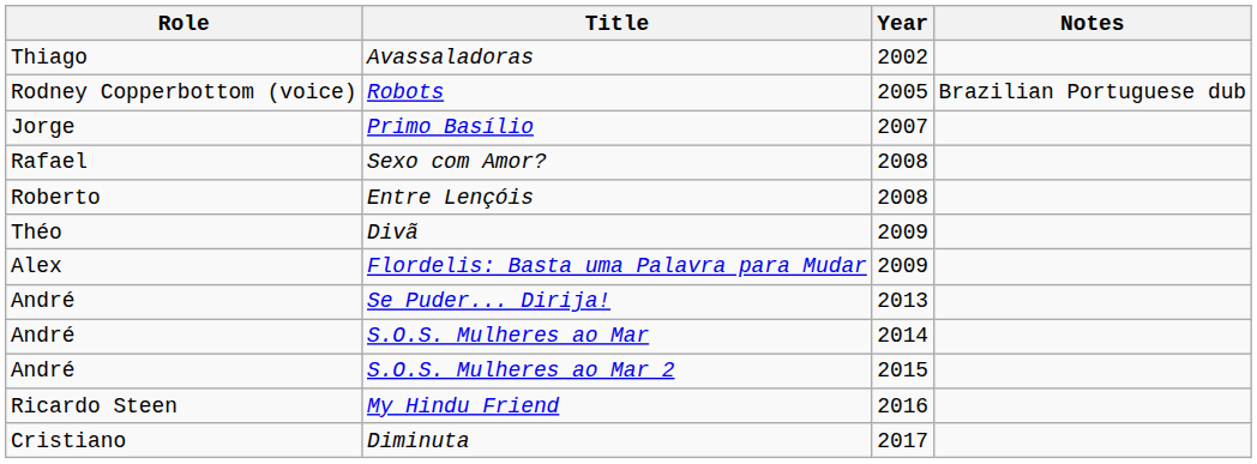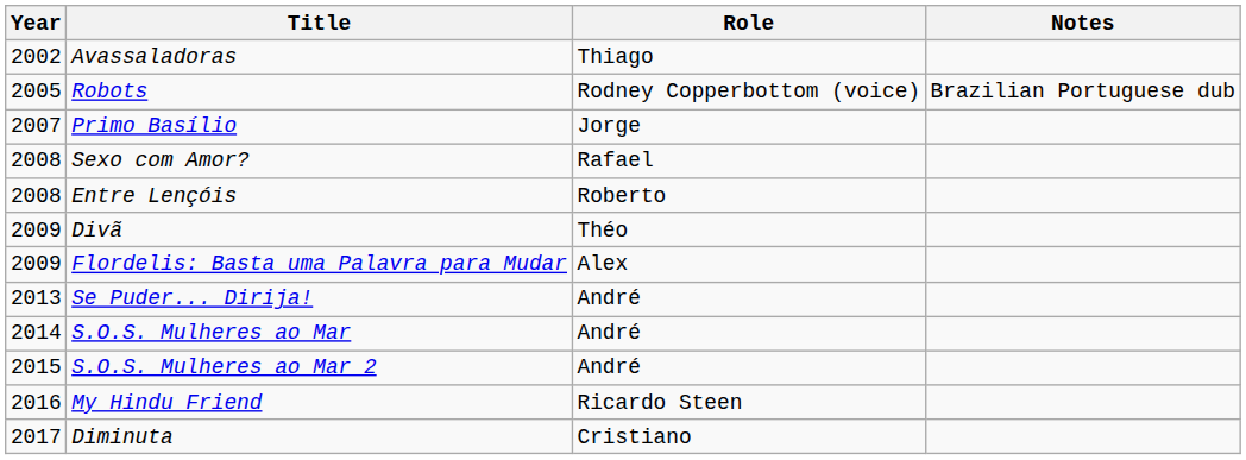columns swapped: Year <-> Role
